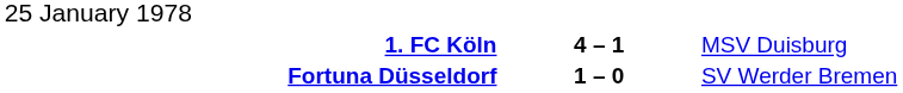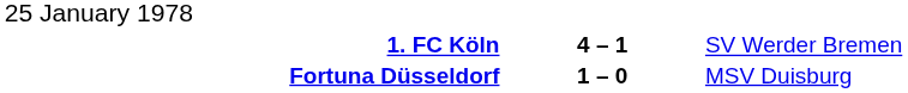1. FC Köln | column 3: MSV Duisburg -> SV Werder Bremen
Fortuna Düsseldorf | column 3: SV Werder Bremen -> MSV Duisburg
